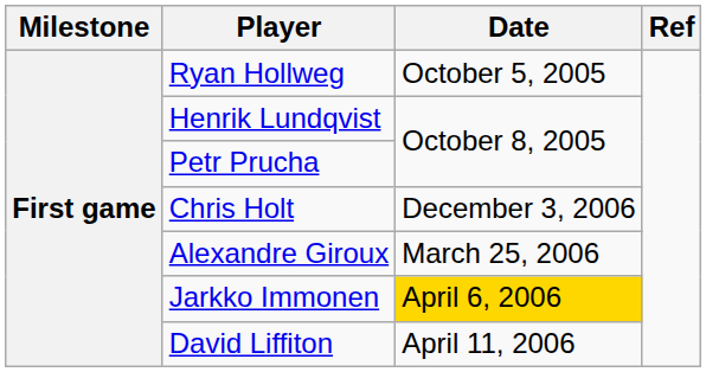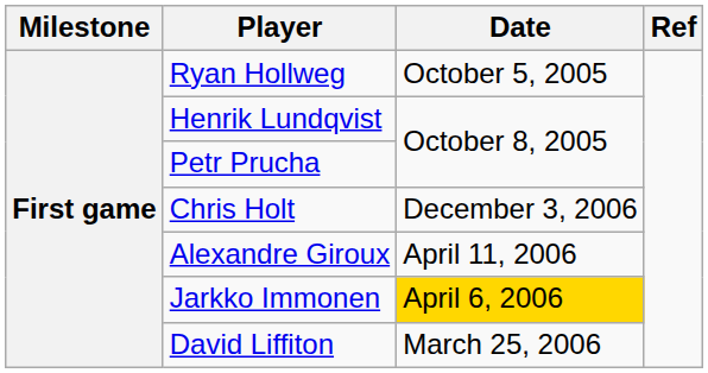Alexandre Giroux | Date: March 25, 2006 -> April 11, 2006
David Liffiton | Date: April 11, 2006 -> March 25, 2006
